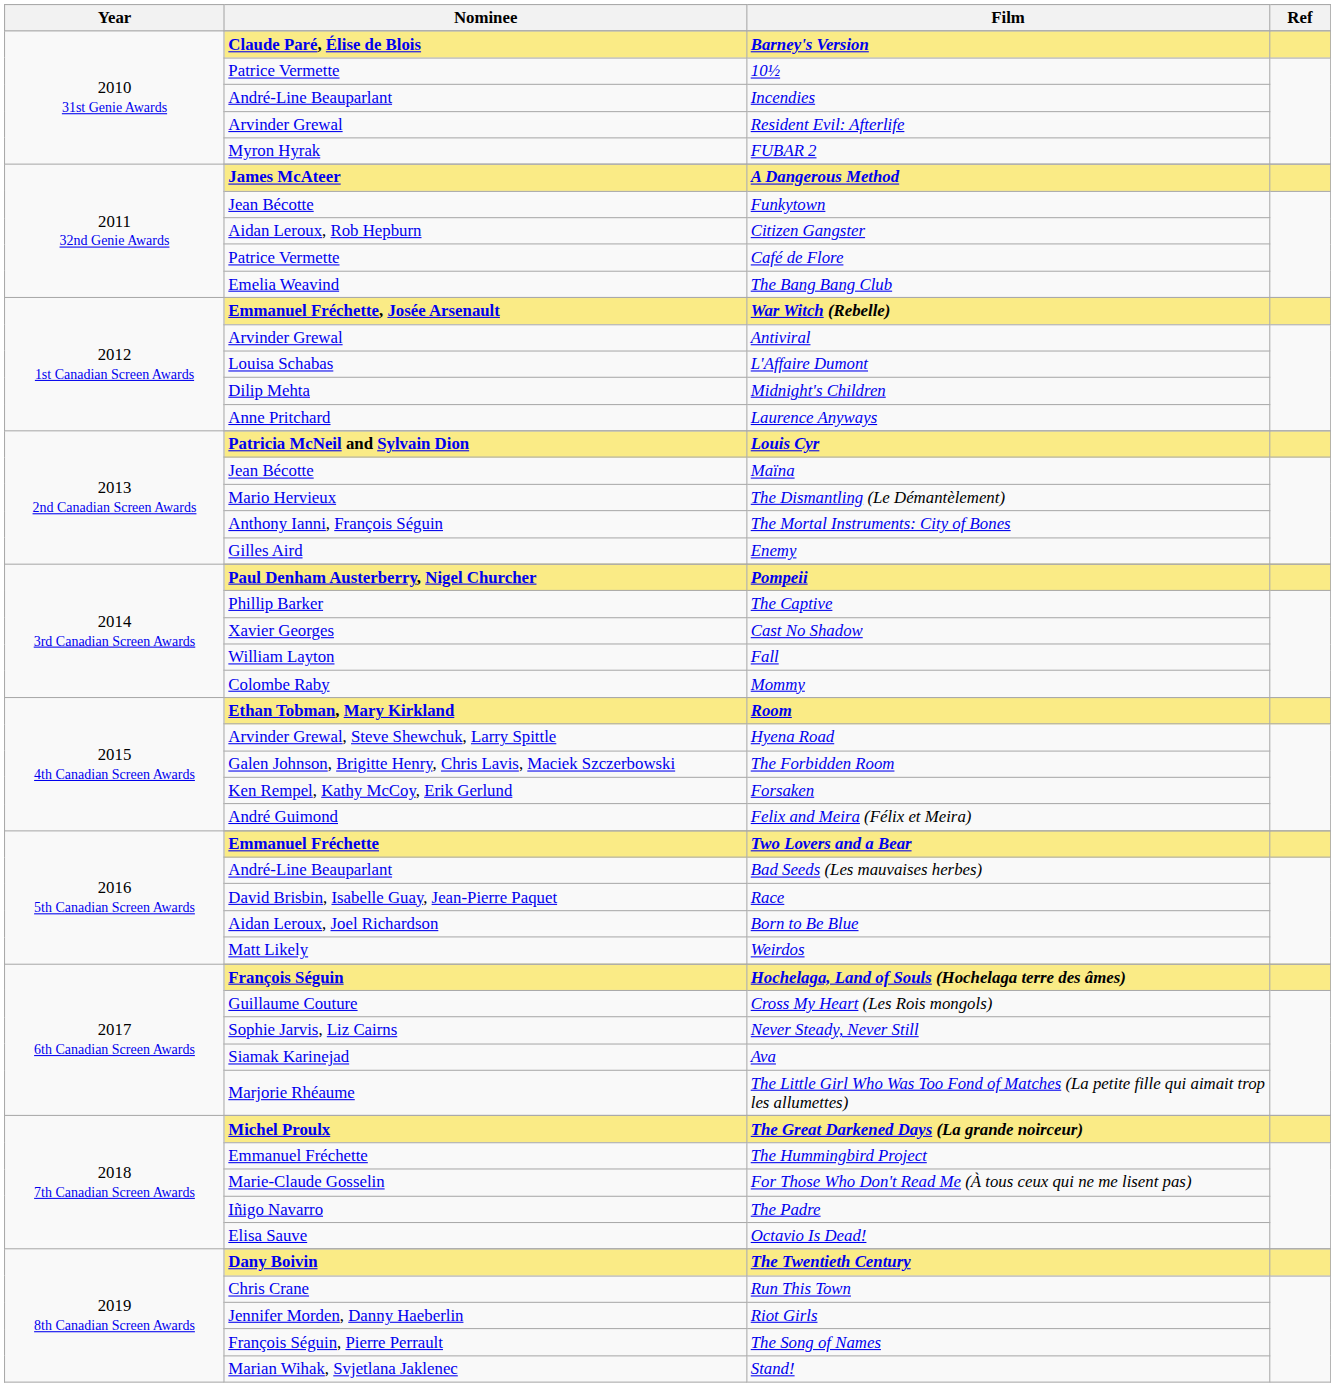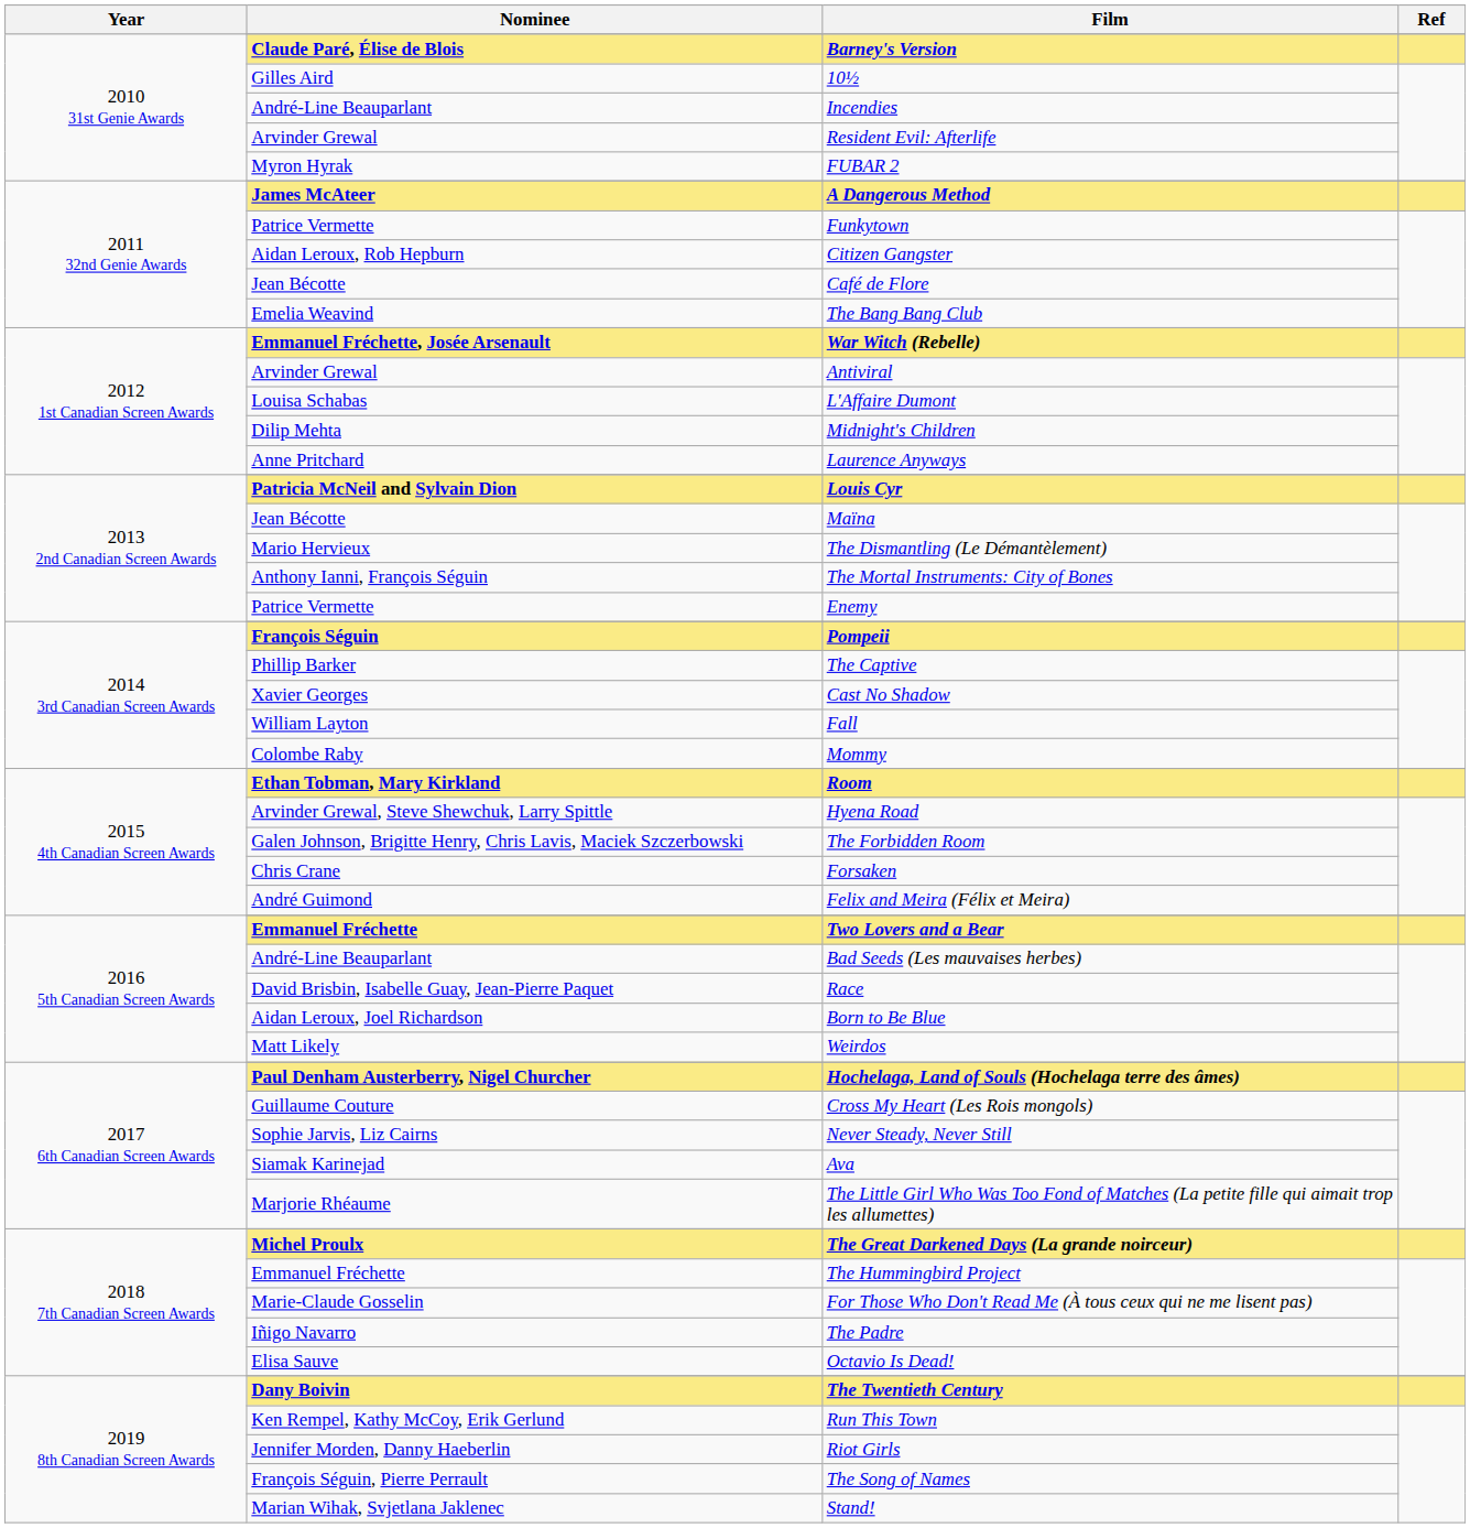10½ | Nominee: Patrice Vermette -> Gilles Aird
Funkytown | Nominee: Jean Bécotte -> Patrice Vermette
Café de Flore | Nominee: Patrice Vermette -> Jean Bécotte
Enemy | Nominee: Gilles Aird -> Patrice Vermette
Pompeii | Nominee: Paul Denham Austerberry, Nigel Churcher -> François Séguin
Forsaken | Nominee: Ken Rempel, Kathy McCoy, Erik Gerlund -> Chris Crane
Hochelaga, Land of Souls (Hochelaga terre des âmes) | Nominee: François Séguin -> Paul Denham Austerberry, Nigel Churcher
Run This Town | Nominee: Chris Crane -> Ken Rempel, Kathy McCoy, Erik Gerlund
